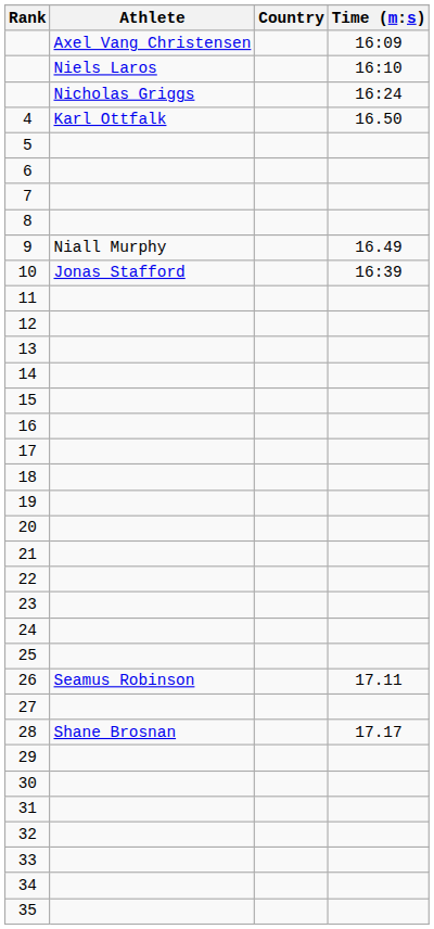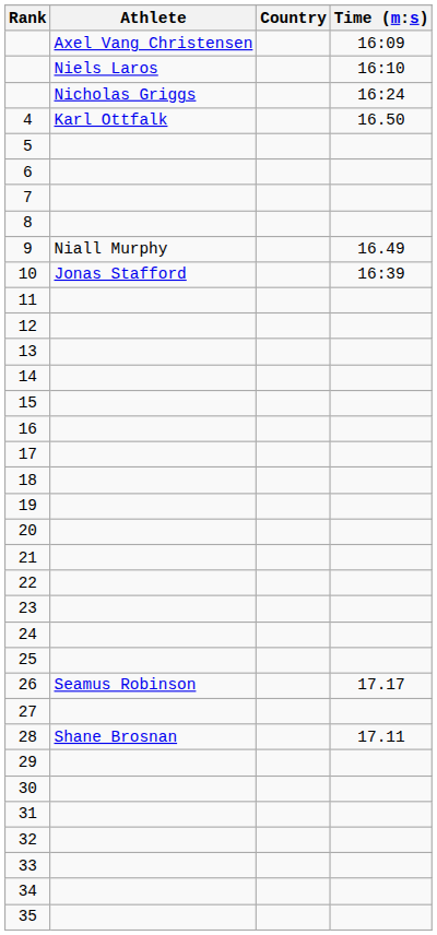26 | Time (m:s): 17.11 -> 17.17
28 | Time (m:s): 17.17 -> 17.11
